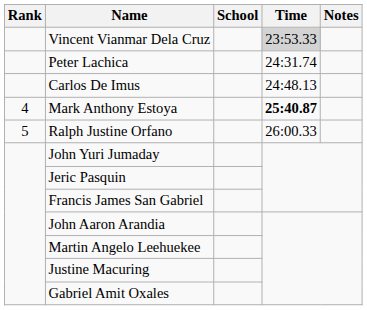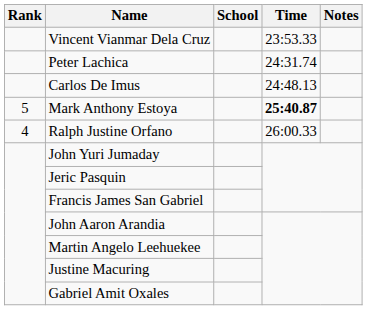Vincent Vianmar Dela Cruz | Time: lightgrey background -> no background
Mark Anthony Estoya | Rank: 4 -> 5
Ralph Justine Orfano | Rank: 5 -> 4
